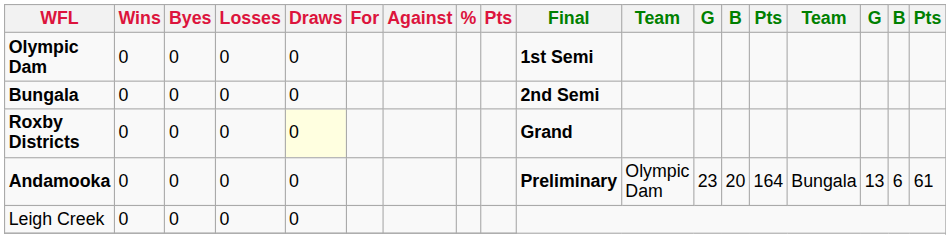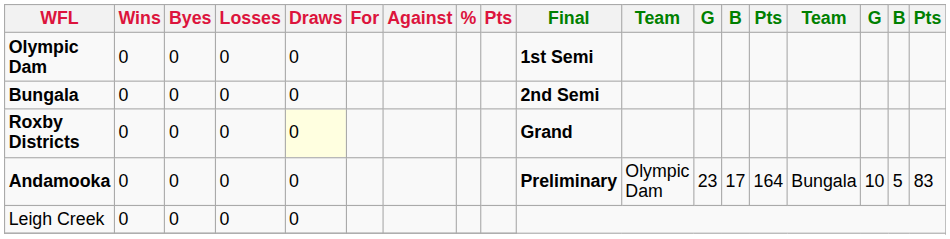Andamooka | column 13: 20 -> 17
Andamooka | column 16: 13 -> 10
Andamooka | column 17: 6 -> 5
Andamooka | column 18: 61 -> 83
